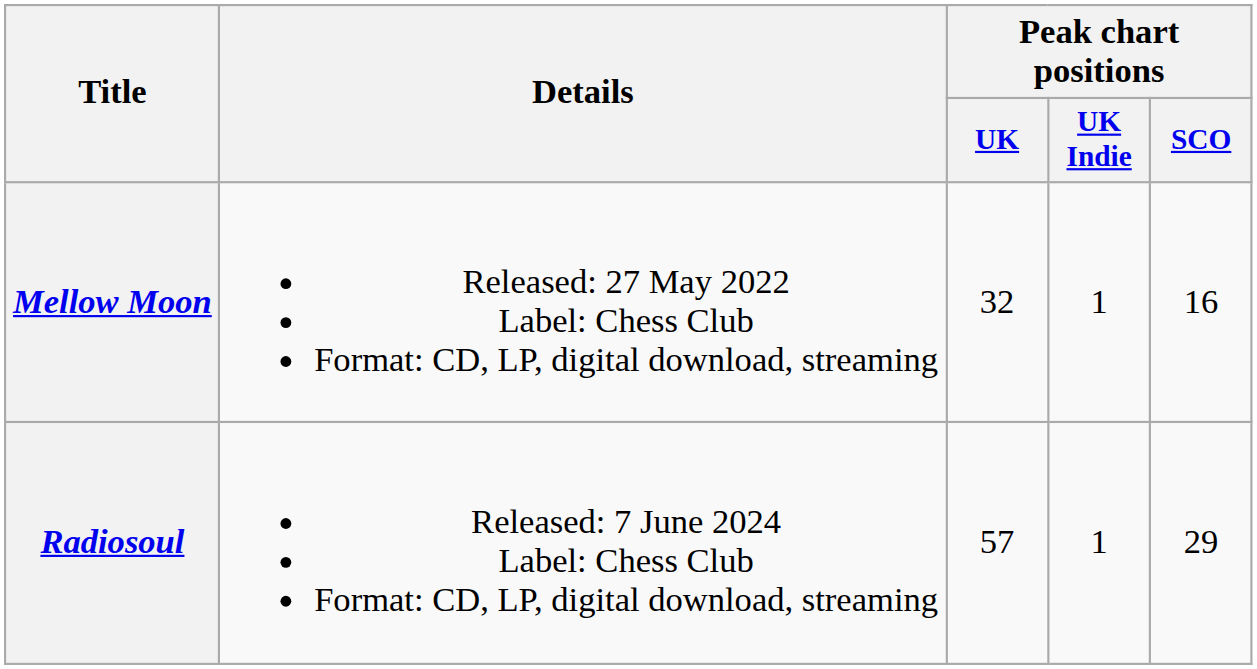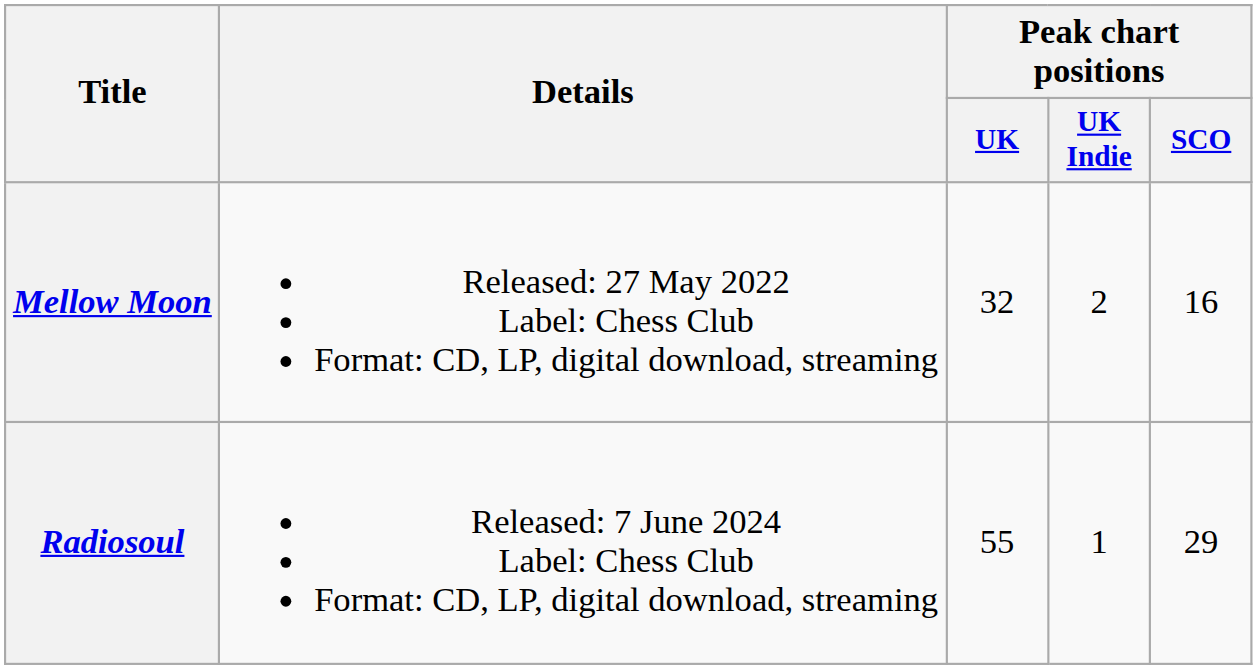Mellow Moon | Peak chart positions / UK Indie: 1 -> 2
Radiosoul | Peak chart positions / UK: 57 -> 55
